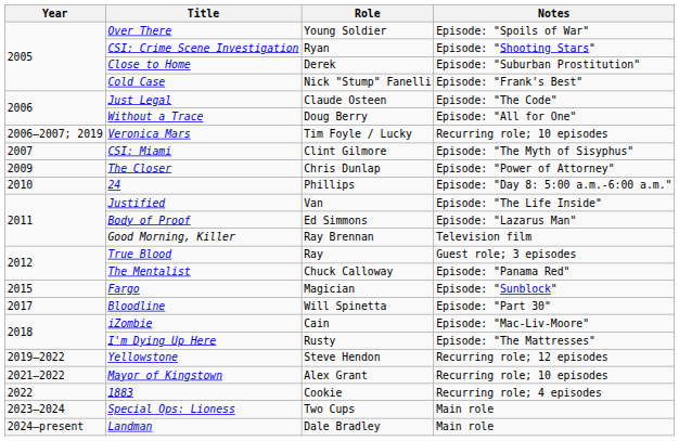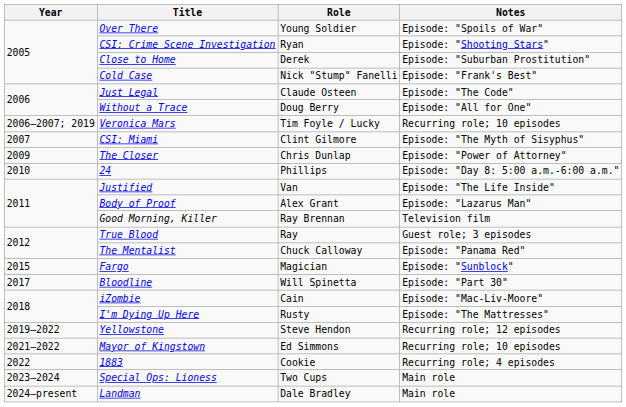Body of Proof | Role: Ed Simmons -> Alex Grant
Mayor of Kingstown | Role: Alex Grant -> Ed Simmons
